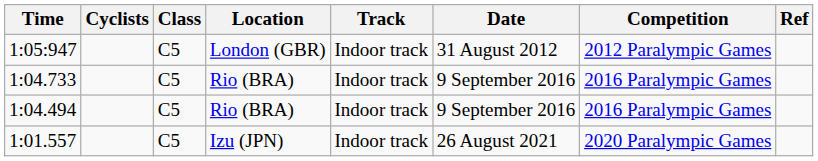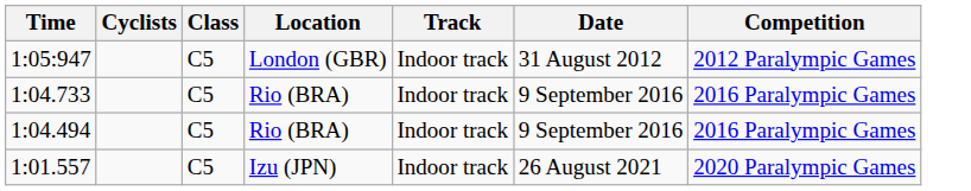- column: Ref
